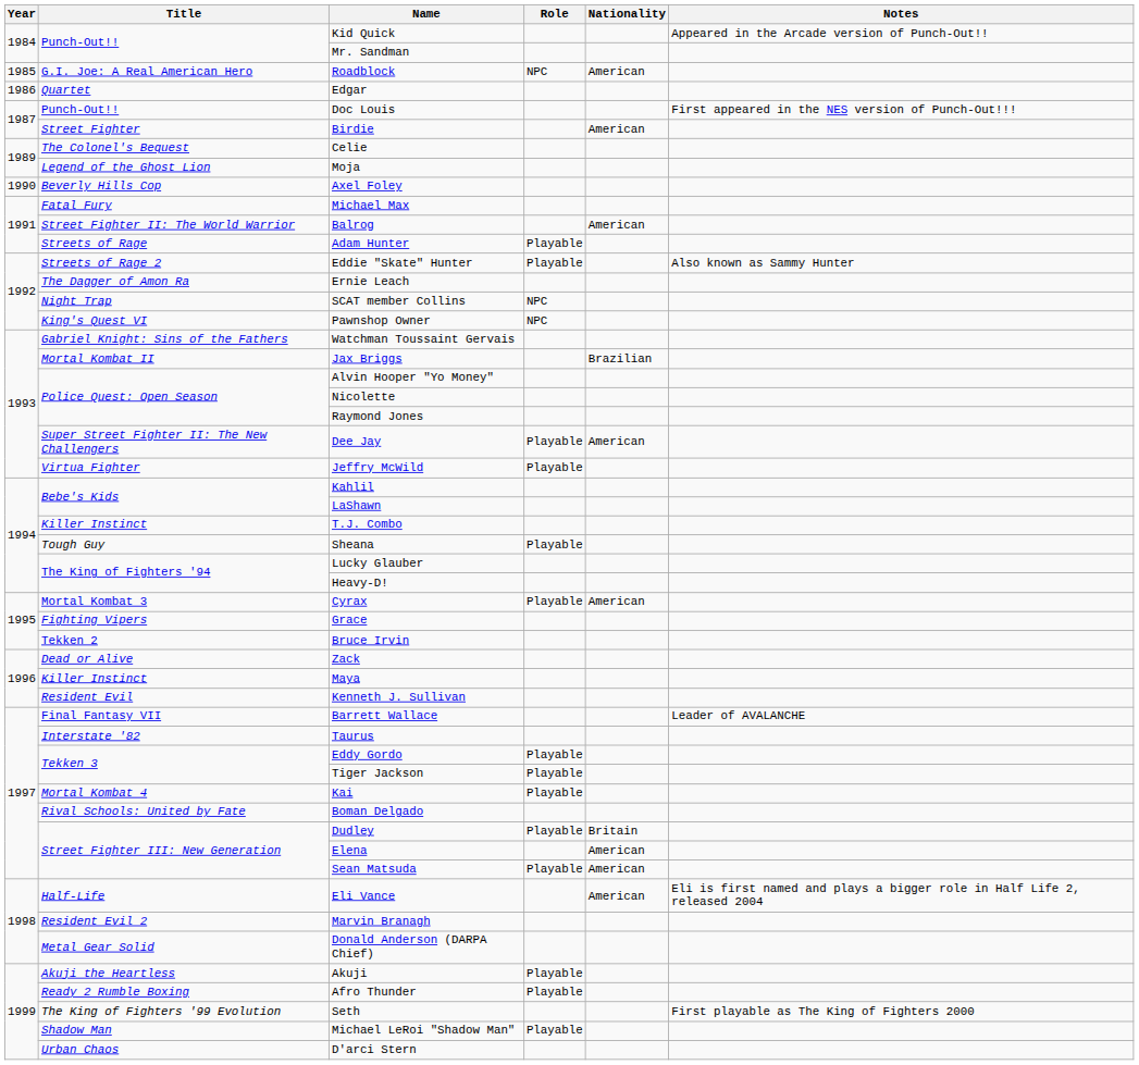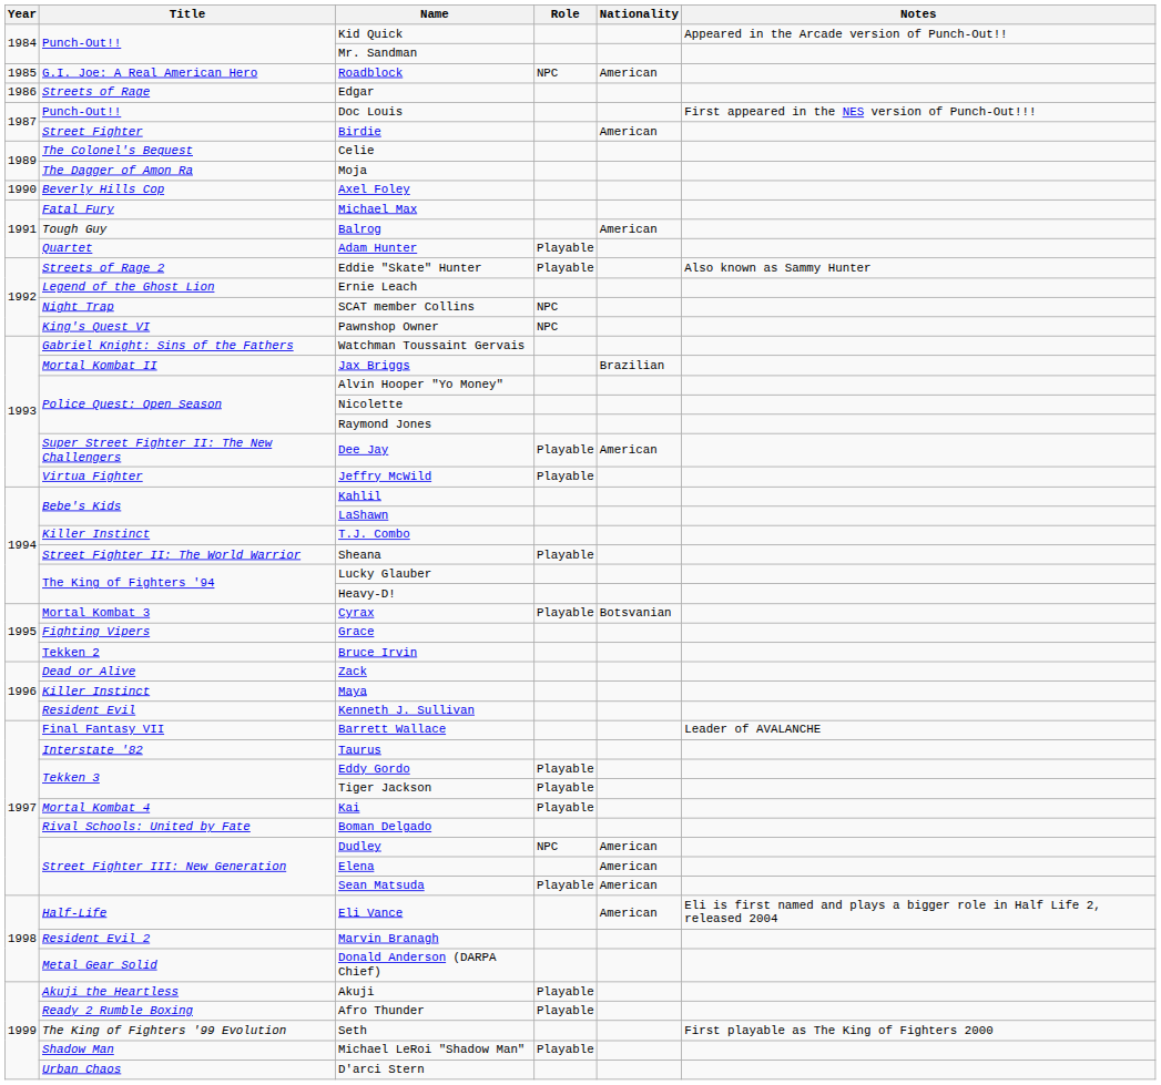Edgar | Title: Quartet -> Streets of Rage
Moja | Title: Legend of the Ghost Lion -> The Dagger of Amon Ra
Balrog | Title: Street Fighter II: The World Warrior -> Tough Guy
Adam Hunter | Title: Streets of Rage -> Quartet
Ernie Leach | Title: The Dagger of Amon Ra -> Legend of the Ghost Lion
Sheana | Title: Tough Guy -> Street Fighter II: The World Warrior
Cyrax | Nationality: American -> Botsvanian
Dudley | Role: Playable -> NPC
Dudley | Nationality: Britain -> American
